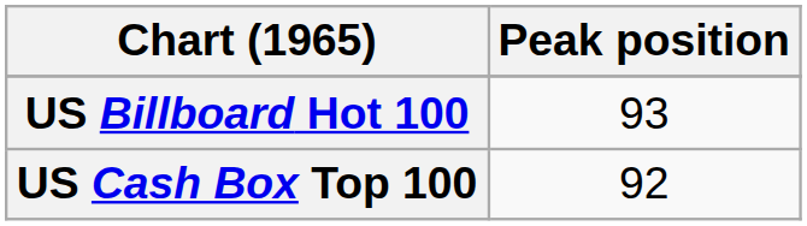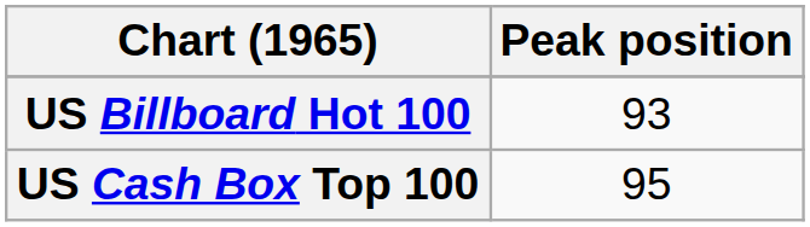US Cash Box Top 100 | Peak position: 92 -> 95
